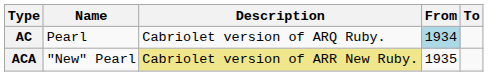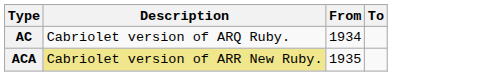- column: Name | Pearl | "New" Pearl
AC | From: lightblue background -> no background
